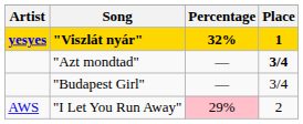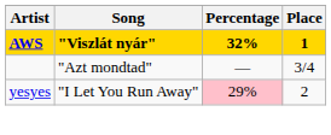"Viszlát nyár" | Artist: yesyes -> AWS
"Azt mondtad" | Place: bold -> normal
- row: "Budapest Girl" | — | 3/4
"I Let You Run Away" | Artist: AWS -> yesyes
